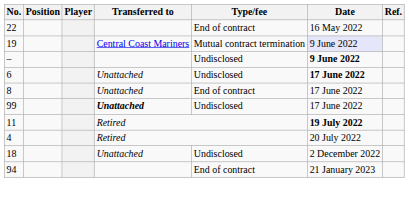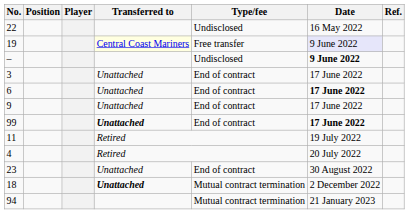22 | Type/fee: End of contract -> Undisclosed
19 | Transferred to: no background -> lightyellow background
19 | Type/fee: Mutual contract termination -> Free transfer
+ row: 3 | Unattached | End of contract | 17 June 2022
6 | Type/fee: Undisclosed -> End of contract
- row: 8 | Unattached | End of contract | 17 June 2022
+ row: 9 | Unattached | End of contract | 17 June 2022
99 | Type/fee: Undisclosed -> End of contract
99 | Date: normal -> bold
11 | Date: bold -> normal
+ row: 23 | Unattached | End of contract | 30 August 2022
18 | Transferred to: normal -> bold
18 | Type/fee: Undisclosed -> Mutual contract termination
94 | Type/fee: End of contract -> Mutual contract termination
